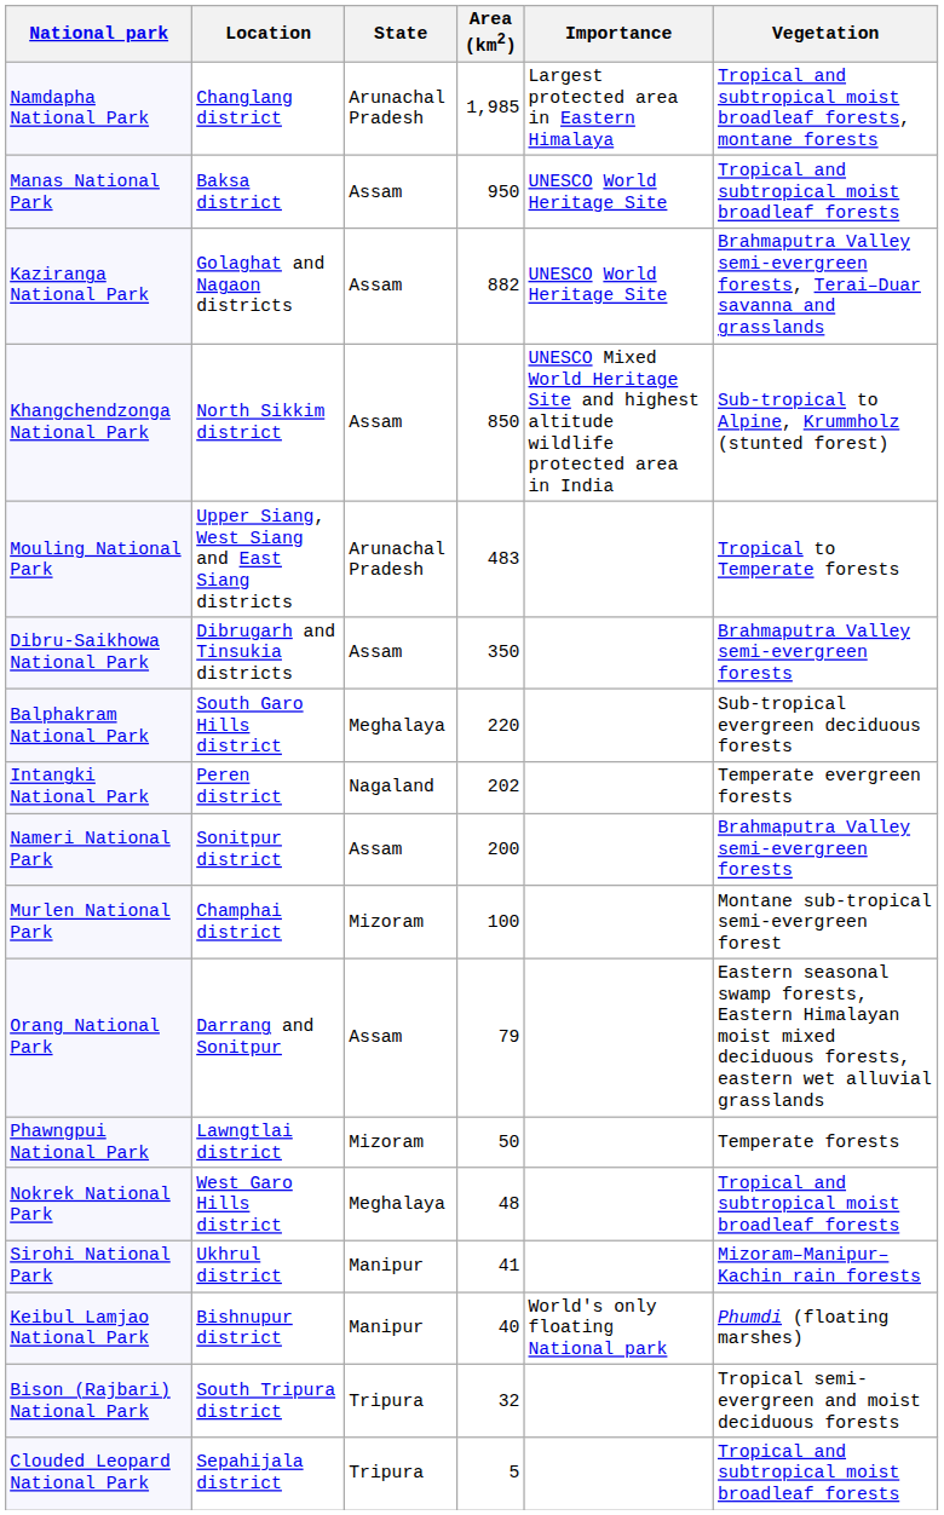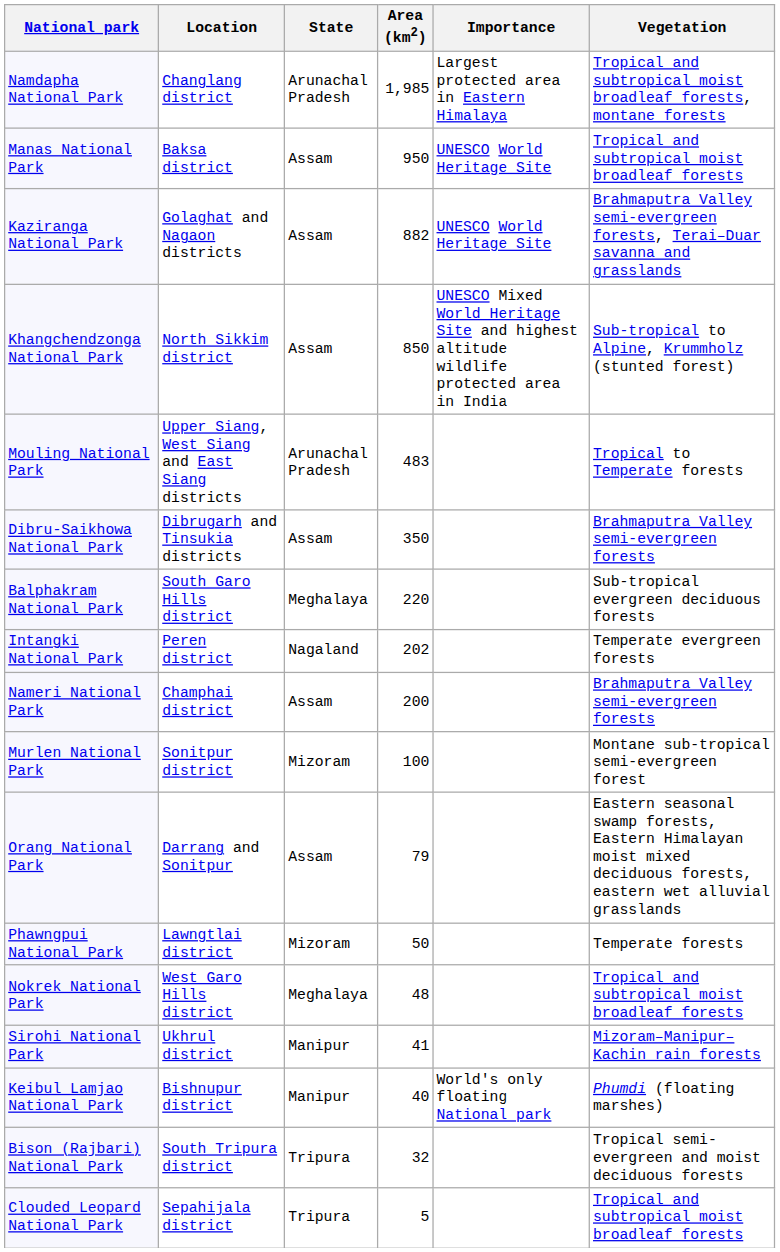Nameri National Park | Location: Sonitpur district -> Champhai district
Murlen National Park | Location: Champhai district -> Sonitpur district
